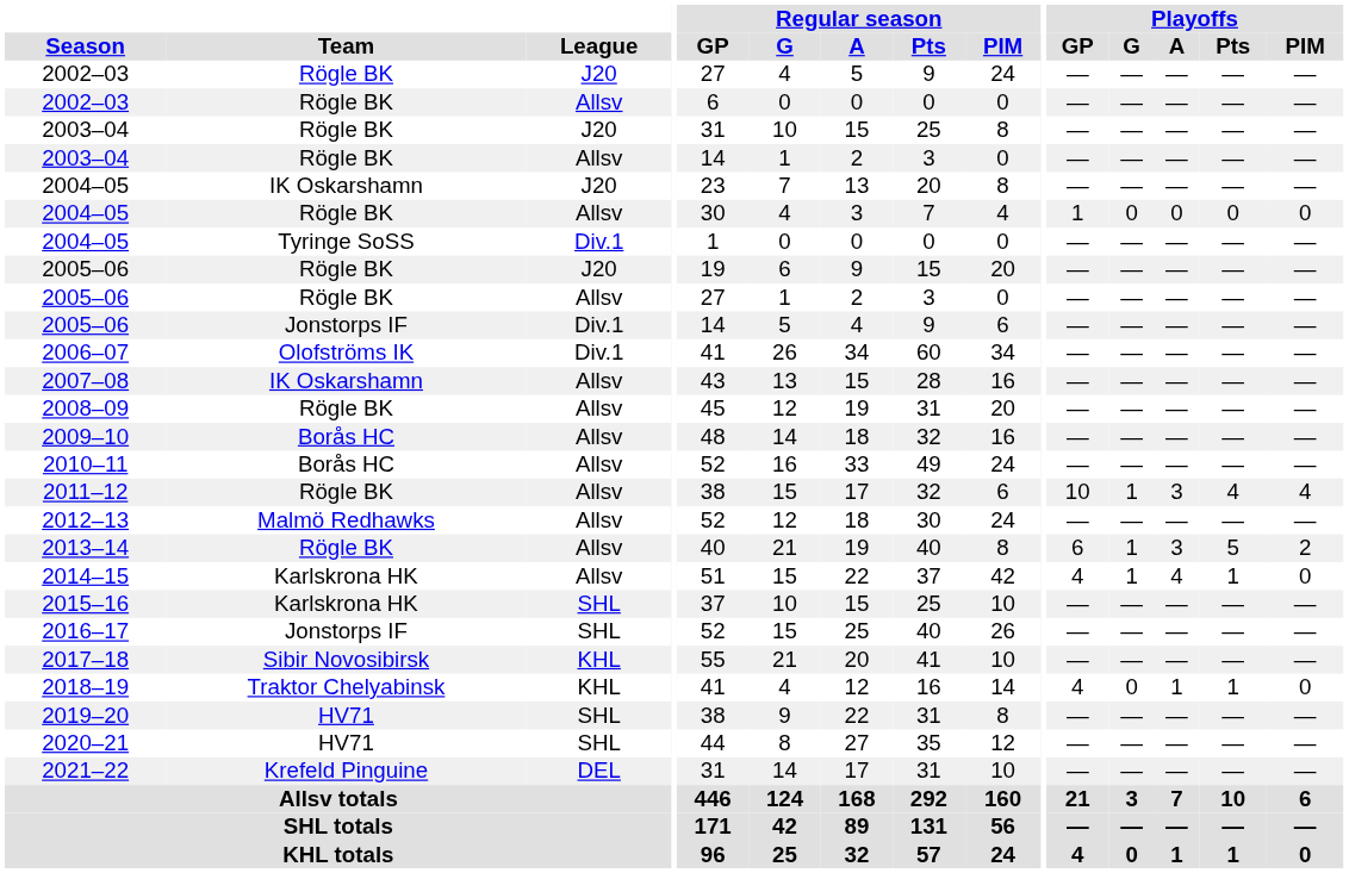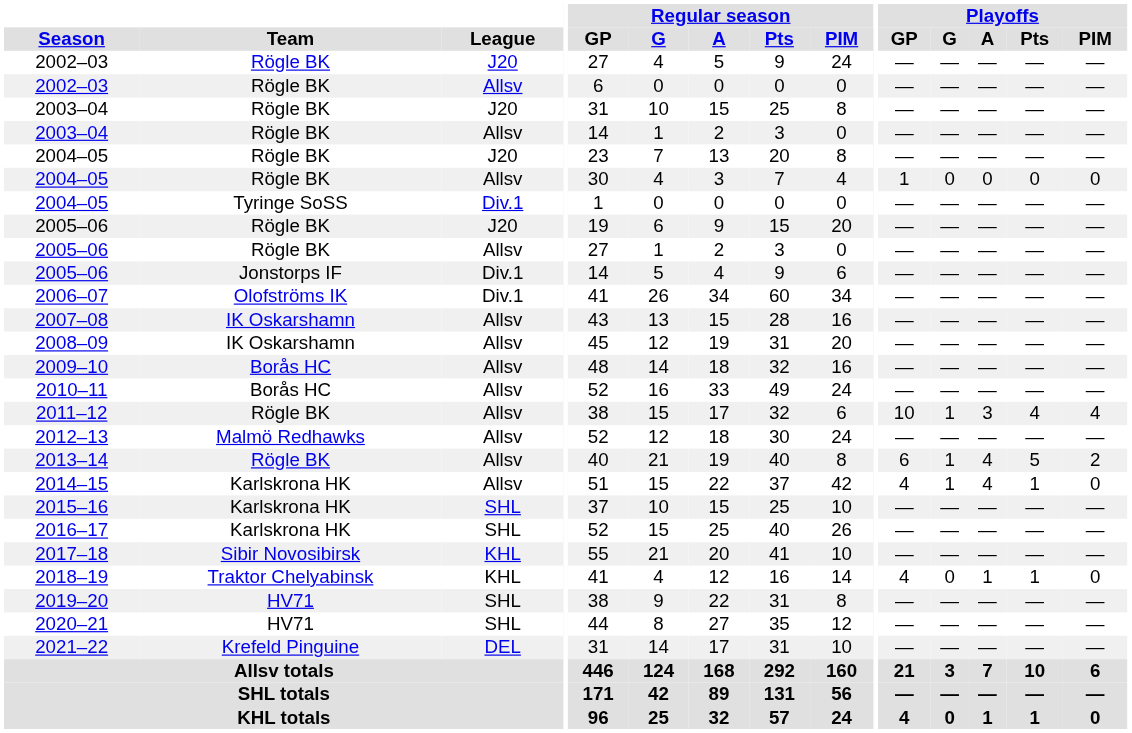2004–05 / J20 | Team: IK Oskarshamn -> Rögle BK
2008–09 | Team: Rögle BK -> IK Oskarshamn
2013–14 | Playoffs / A: 3 -> 4
2016–17 | Team: Jonstorps IF -> Karlskrona HK
